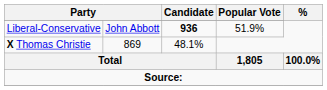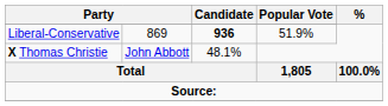Liberal-Conservative | column 2: John Abbott -> 869
X Thomas Christie | column 2: 869 -> John Abbott
